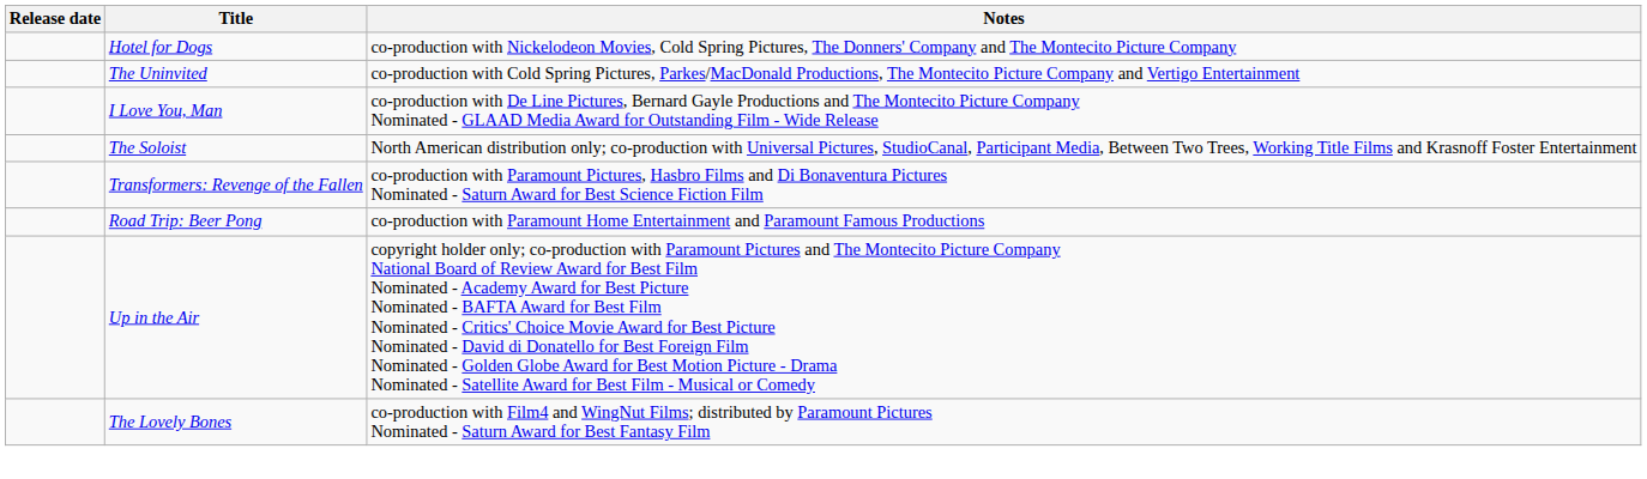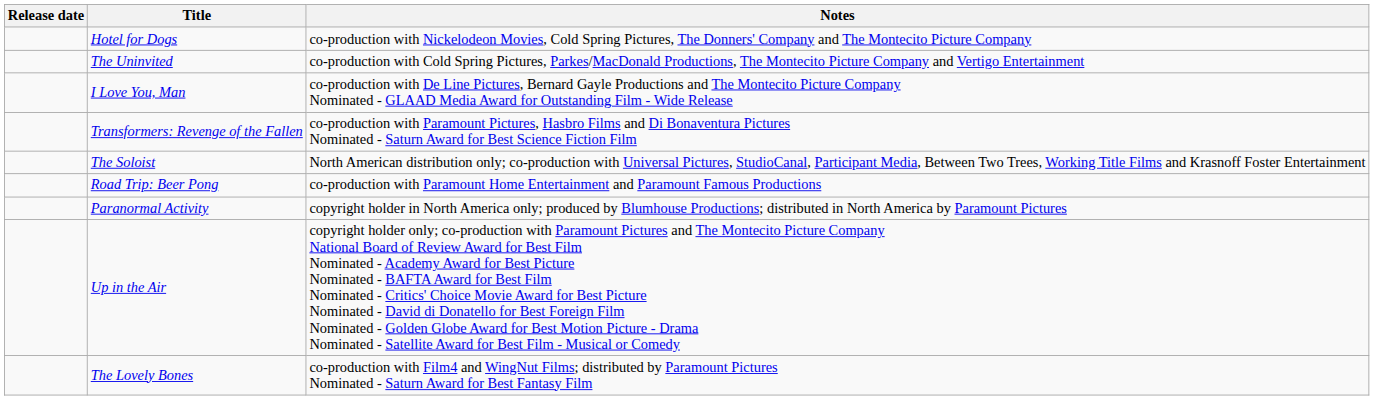rows swapped: The Soloist <-> Transformers: Revenge of the Fallen
+ row: Paranormal Activity | copyright holder in North America only; produced by Blumhouse Productions; distributed in North America by Paramount Pictures
